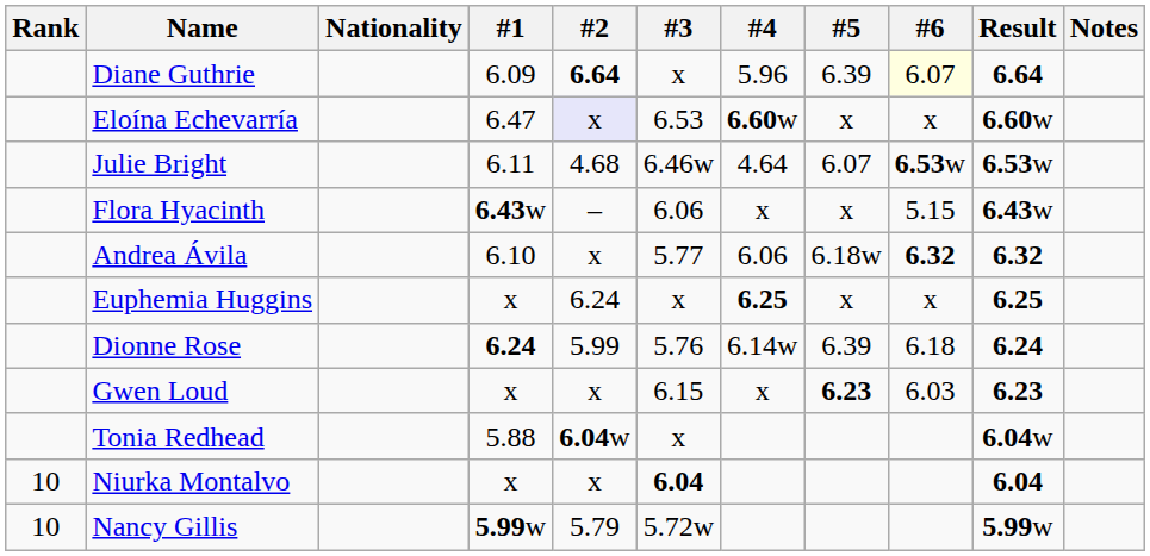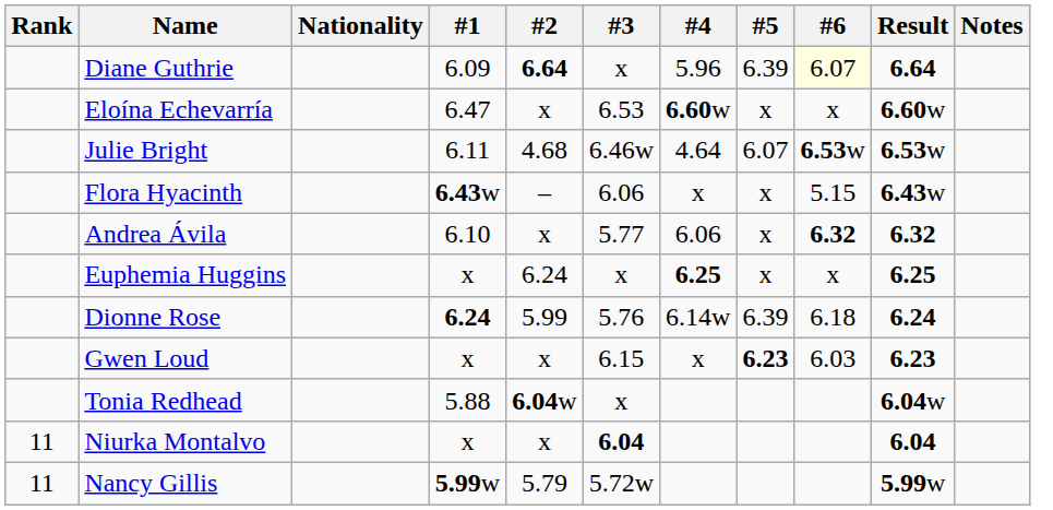Eloína Echevarría | #2: lavender background -> no background
Andrea Ávila | #5: 6.18w -> x
Niurka Montalvo | Rank: 10 -> 11
Nancy Gillis | Rank: 10 -> 11
